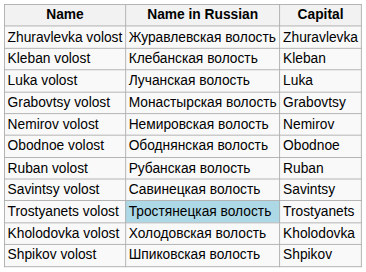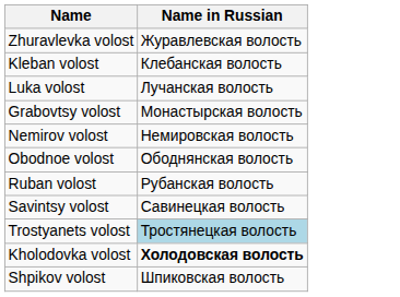- column: Capital | Zhuravlevka | Kleban | Luka | Grabovtsy | Nemirov | Obodnoe | Ruban | Savintsy | Trostyanets | Kholodovka | Shpikov
Kholodovka volost | Name in Russian: normal -> bold
